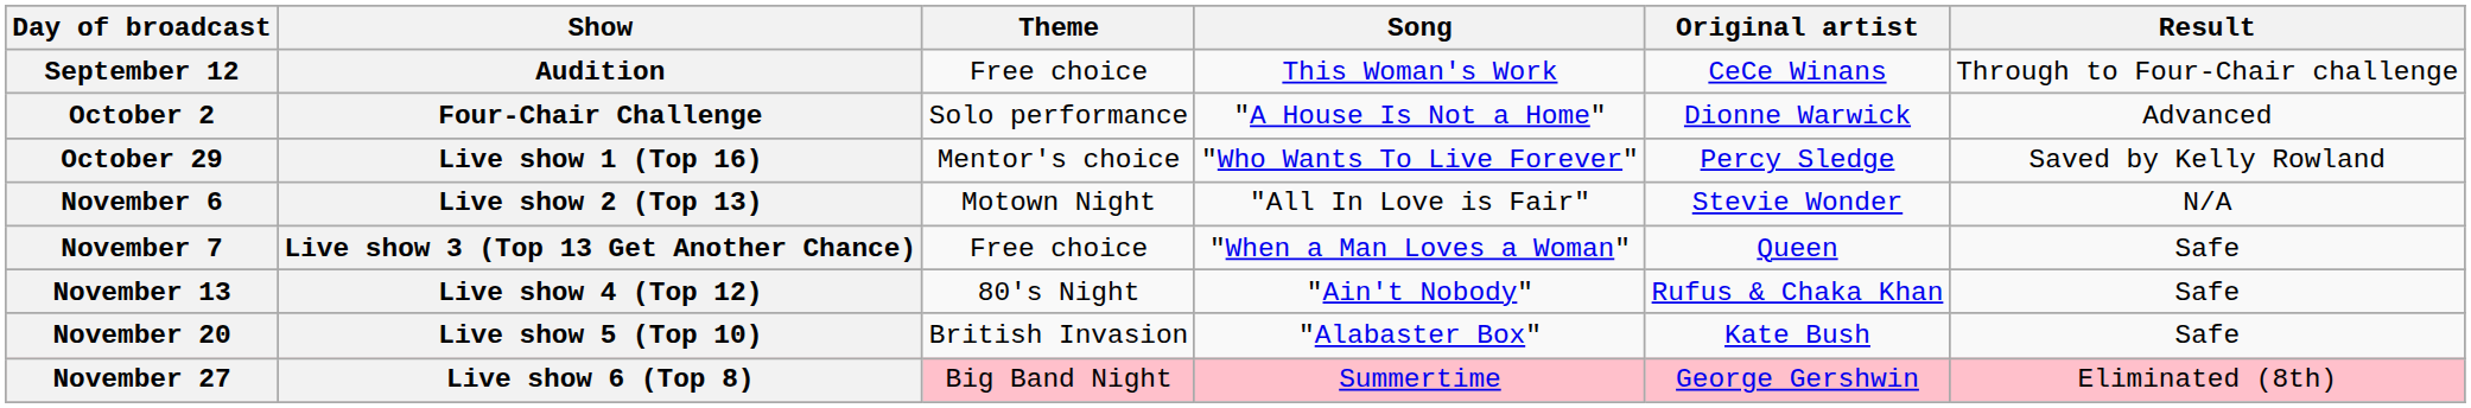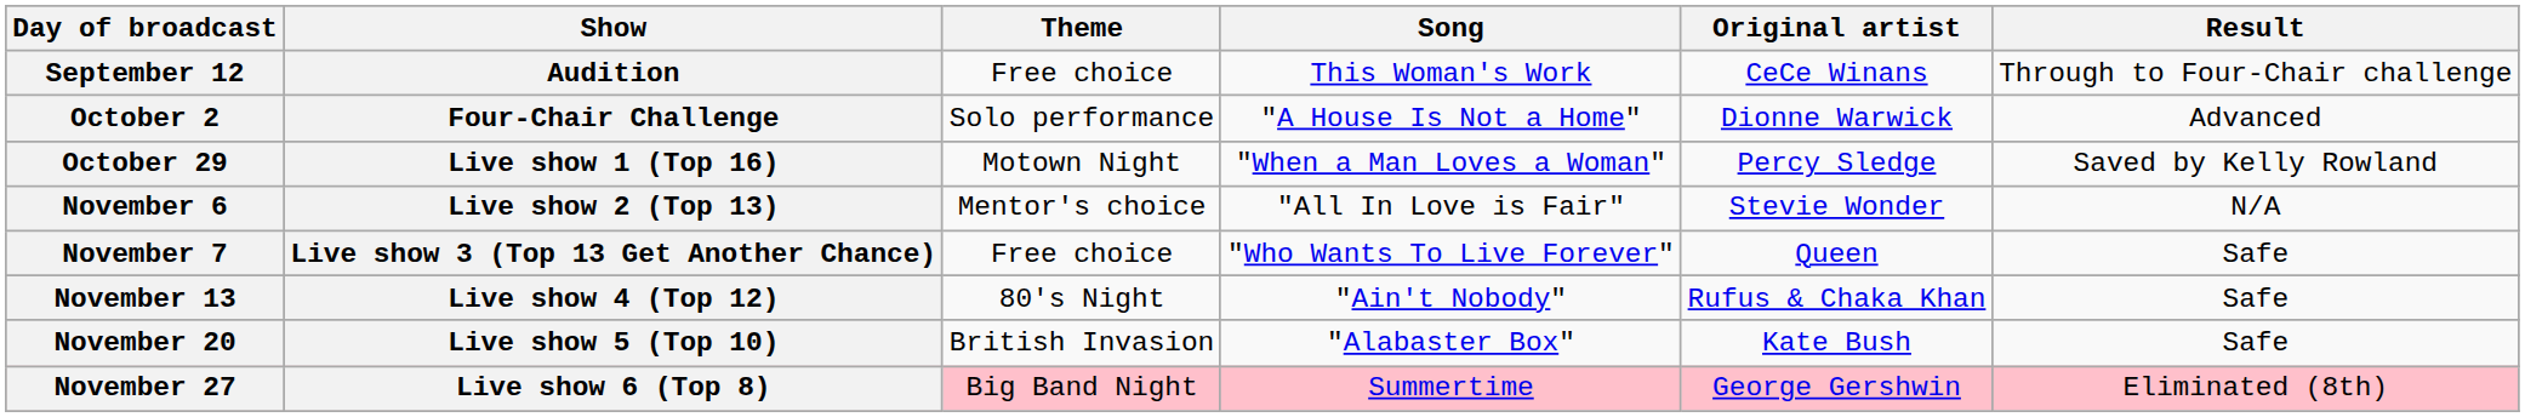October 29 | Theme: Mentor's choice -> Motown Night
October 29 | Song: "Who Wants To Live Forever" -> "When a Man Loves a Woman"
November 6 | Theme: Motown Night -> Mentor's choice
November 7 | Song: "When a Man Loves a Woman" -> "Who Wants To Live Forever"
